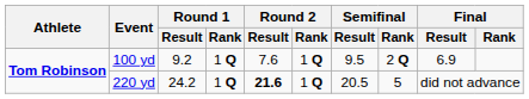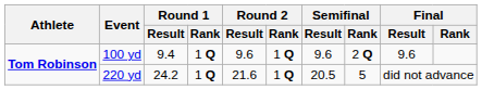100 yd | Round 1 / Result: 9.2 -> 9.4
100 yd | Round 2 / Result: 7.6 -> 9.6
100 yd | Semifinal / Result: 9.5 -> 9.6
100 yd | Final / Result: 6.9 -> 9.6
220 yd | Round 2 / Result: bold -> normal
